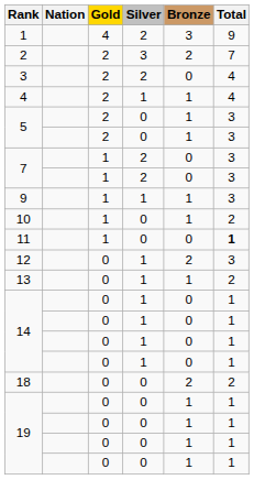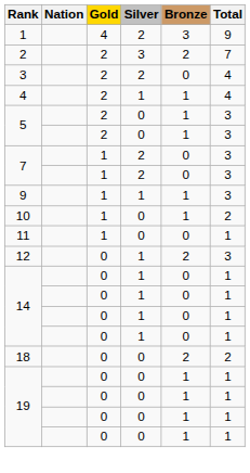11 | Total: bold -> normal
- row: 13 | 0 | 1 | 1 | 2
